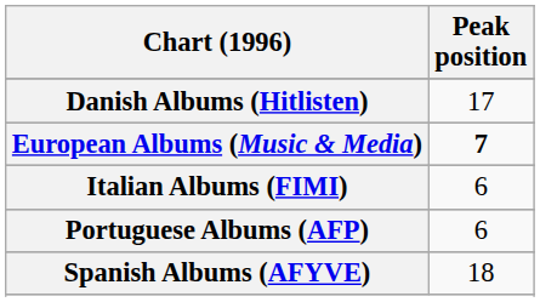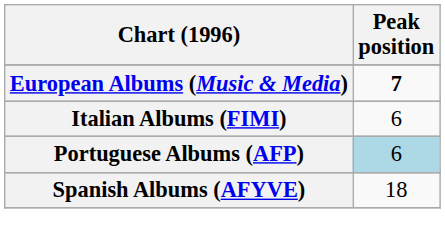- row: Danish Albums (Hitlisten) | 17
Portuguese Albums (AFP) | Peak position: no background -> lightblue background
